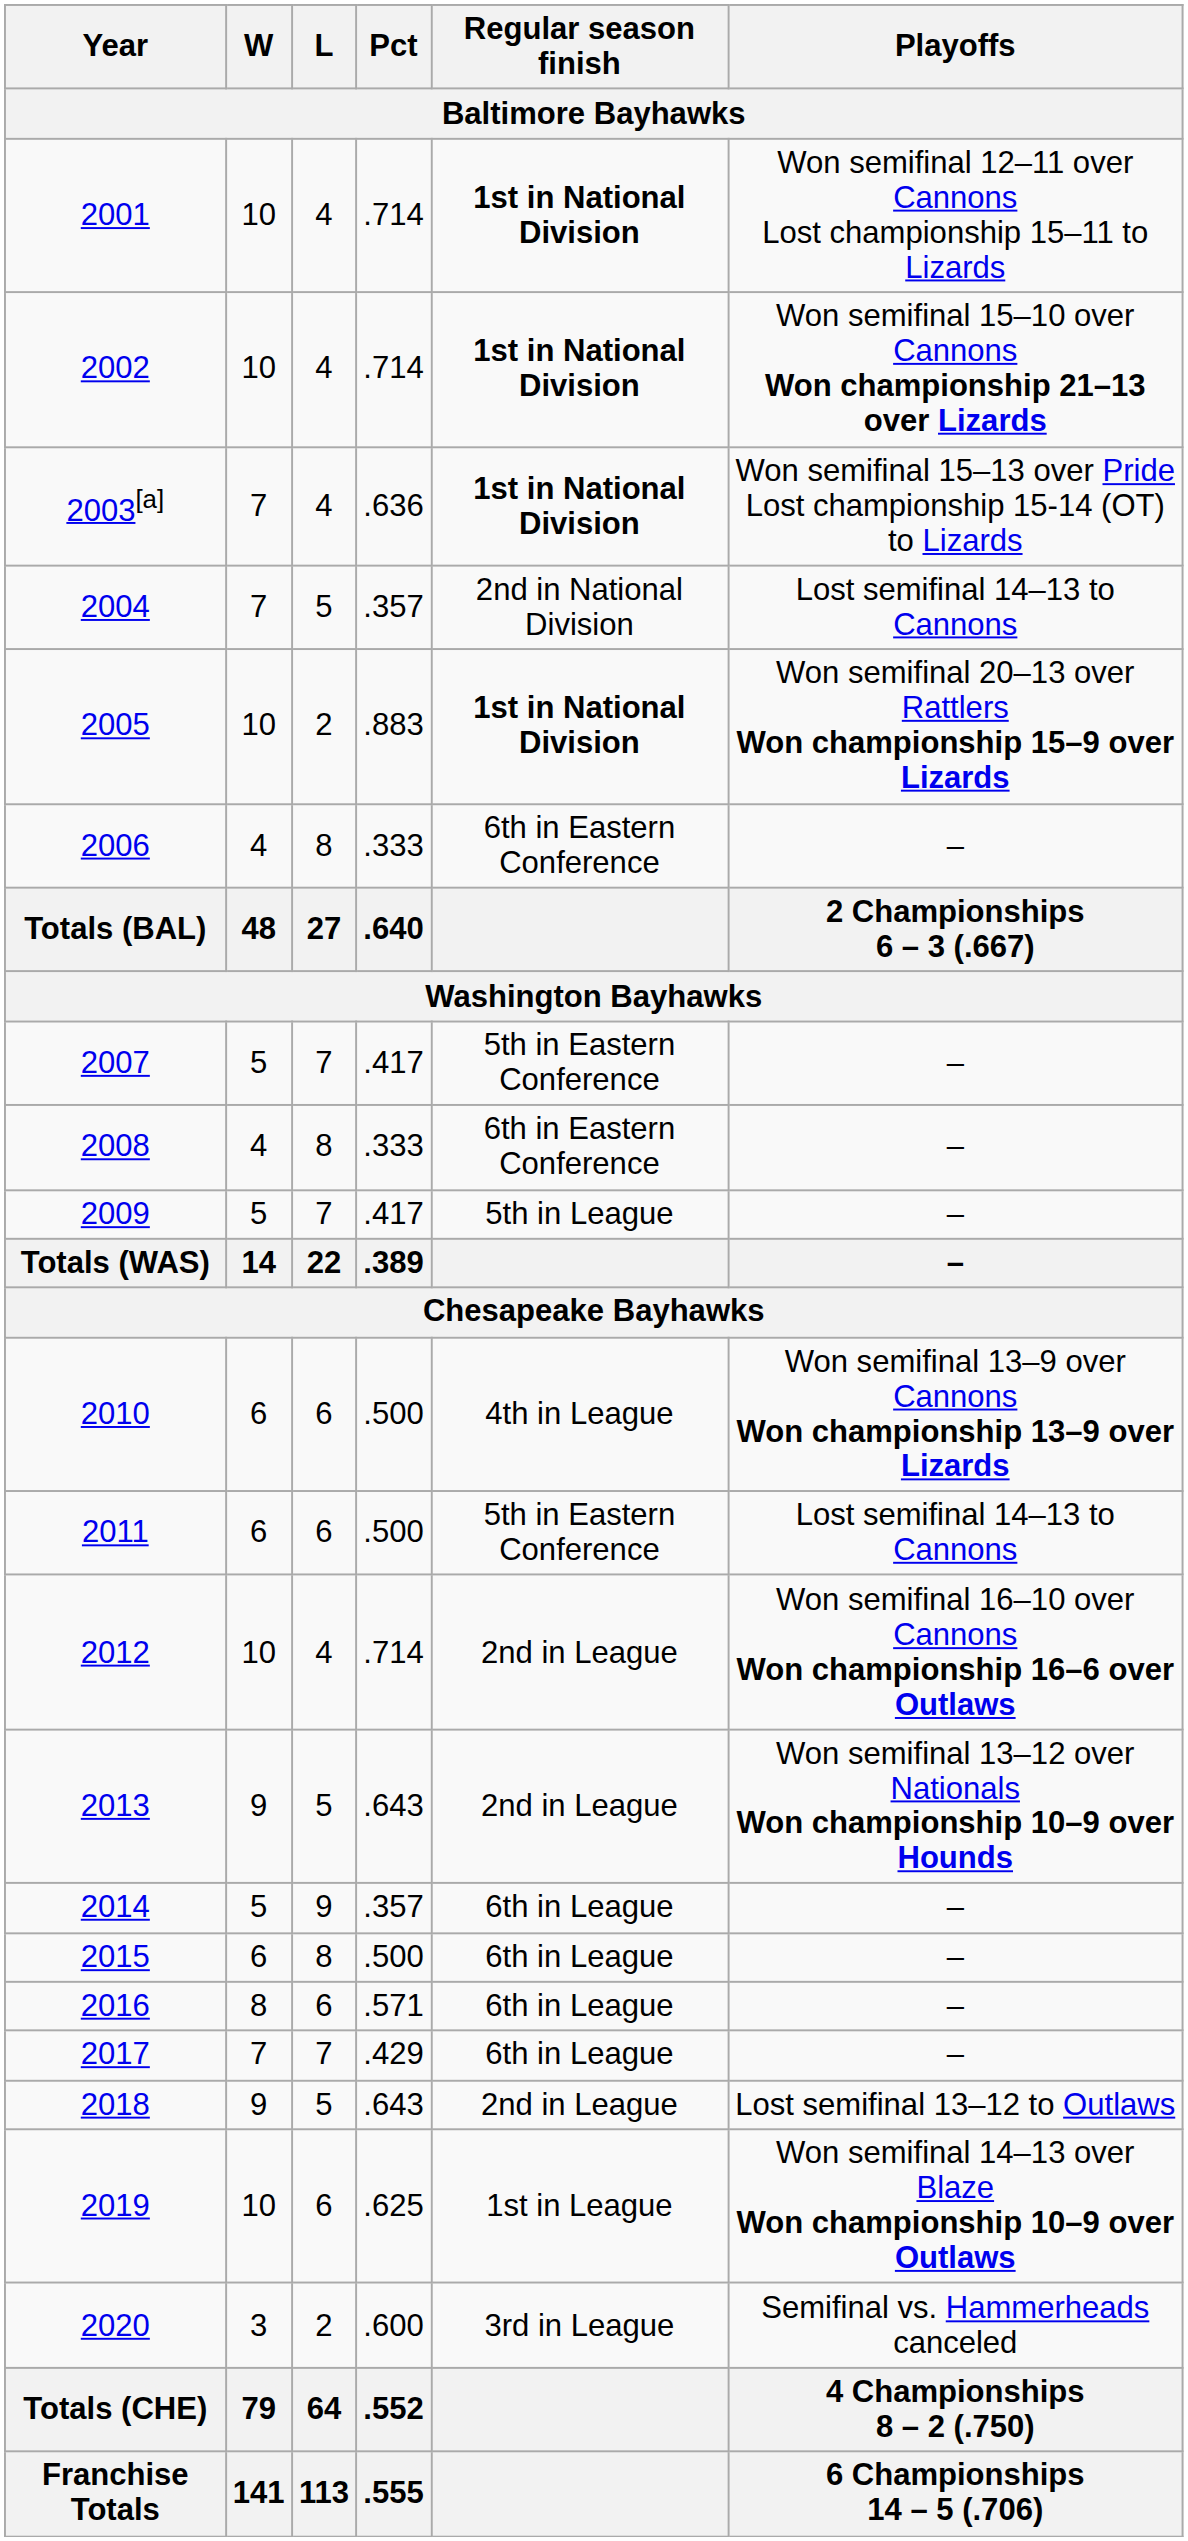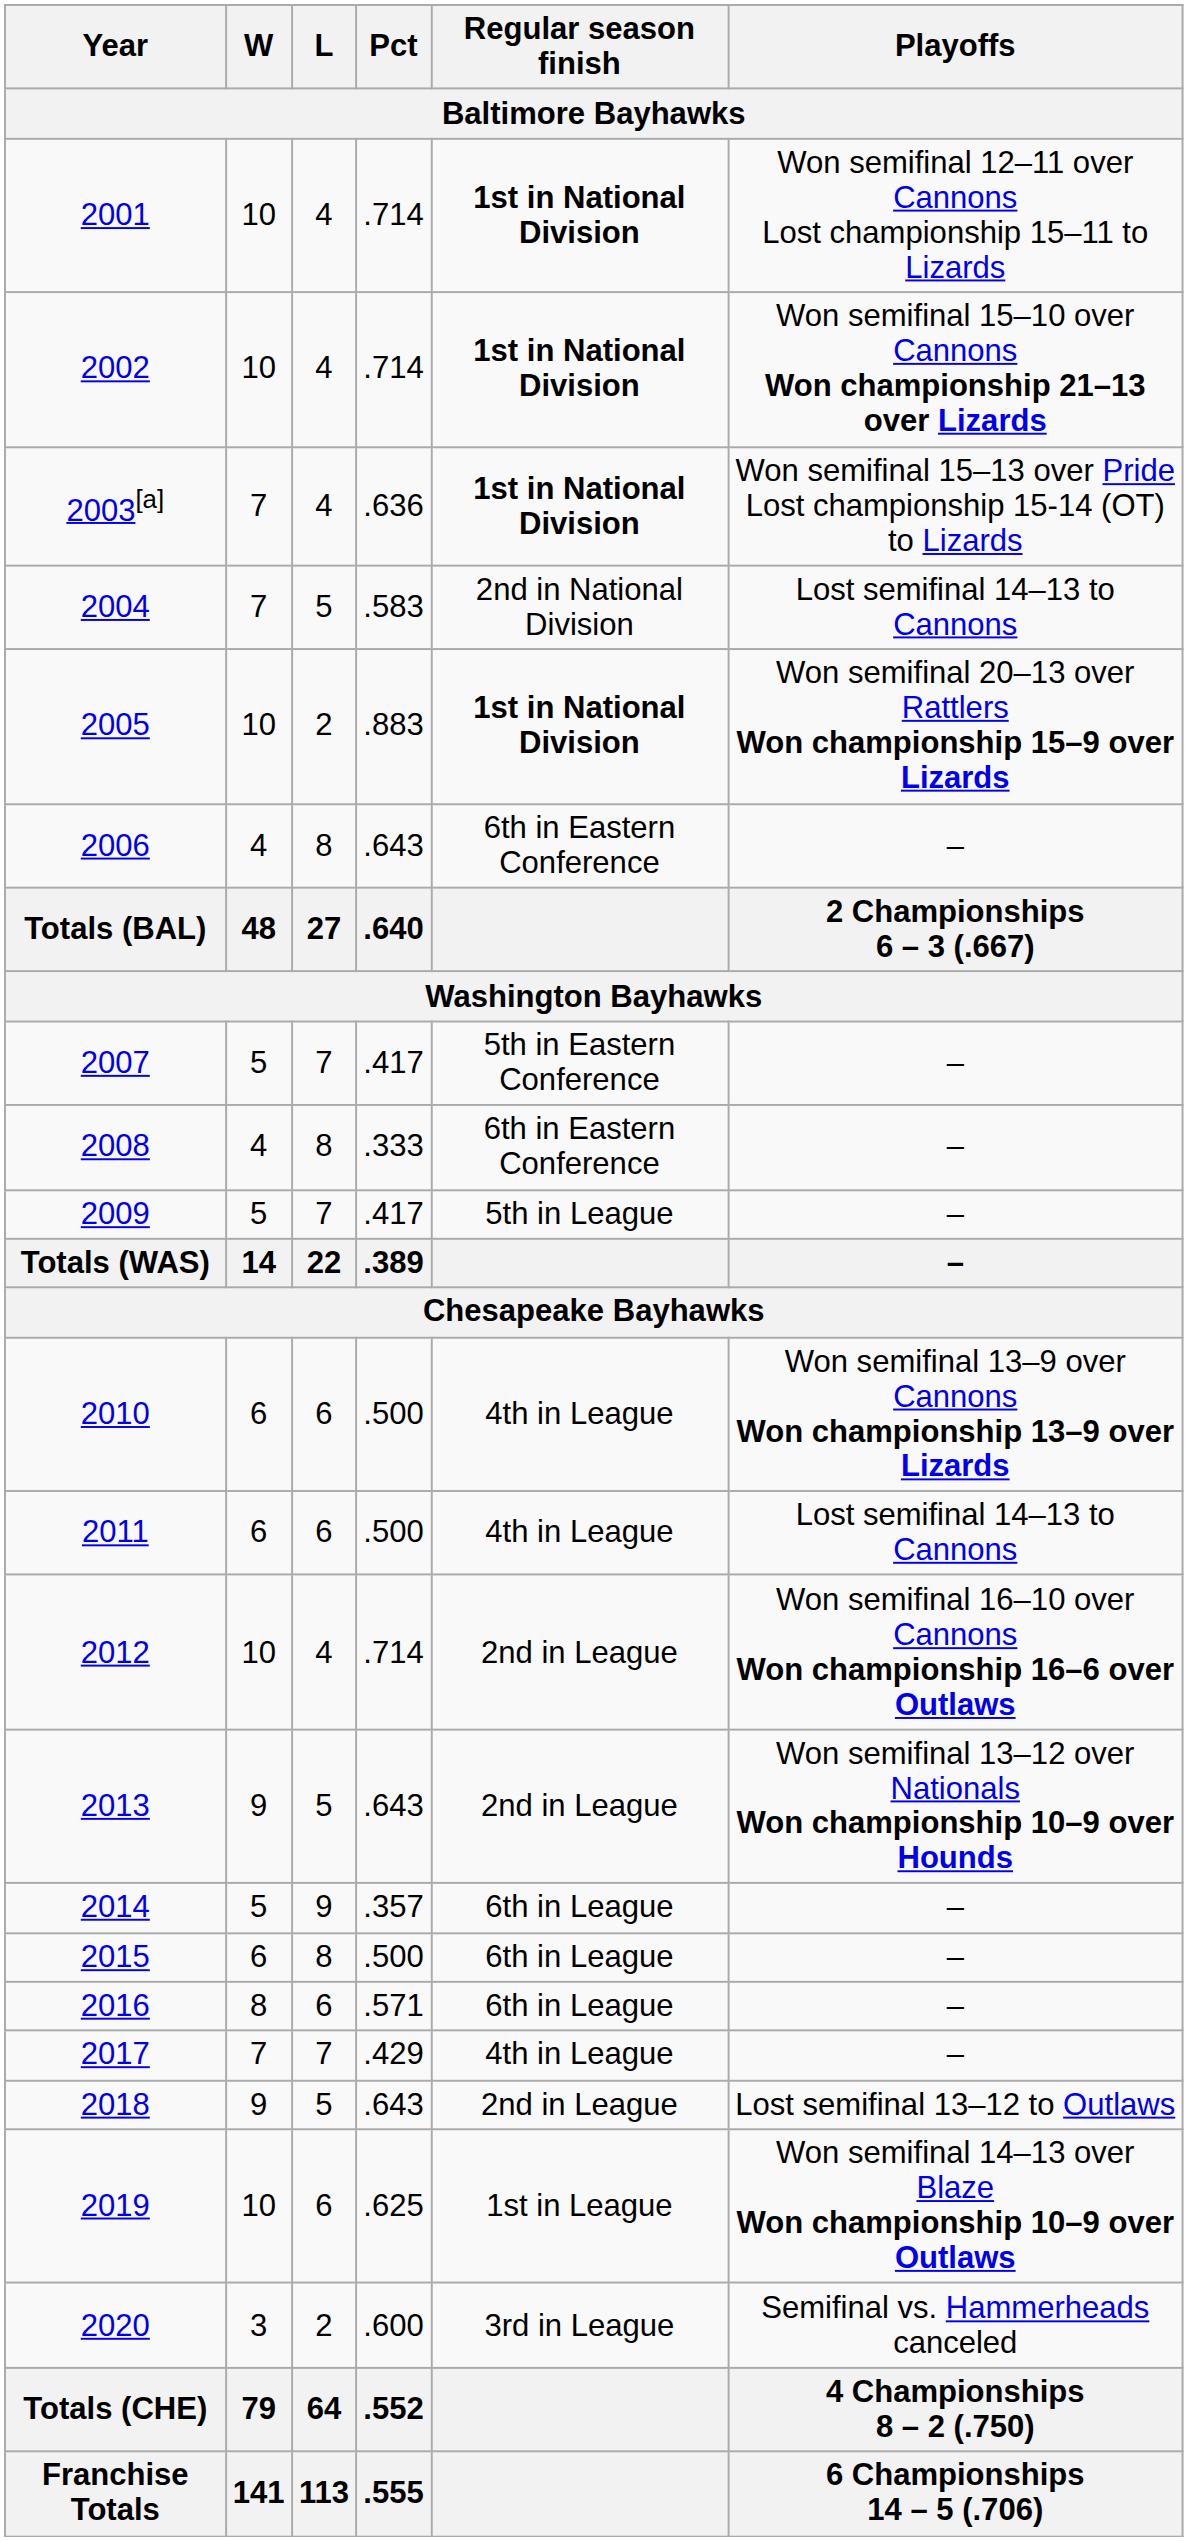2004 | Pct: .357 -> .583
2006 | Pct: .333 -> .643
2011 | Regular season finish: 5th in Eastern Conference -> 4th in League
2017 | Regular season finish: 6th in League -> 4th in League
